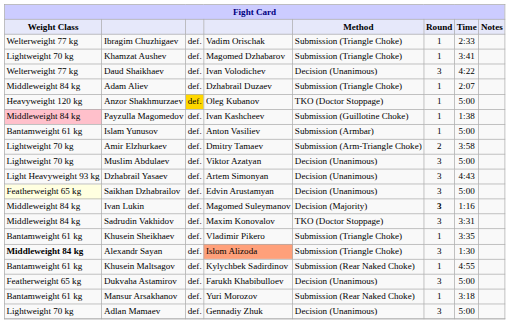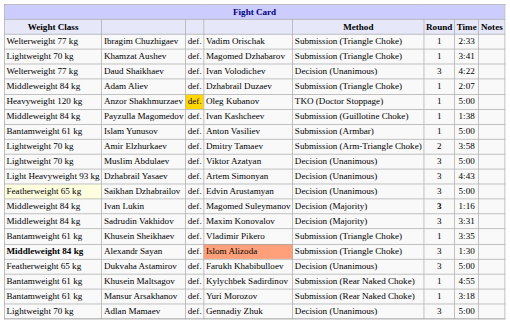Payzulla Magomedov | Weight Class: pink background -> no background
Sadrudin Vakhidov | Method: TKO (Doctor Stoppage) -> Decision (Majority)
rows swapped: Dukvaha Astamirov <-> Khusein Maltsagov
